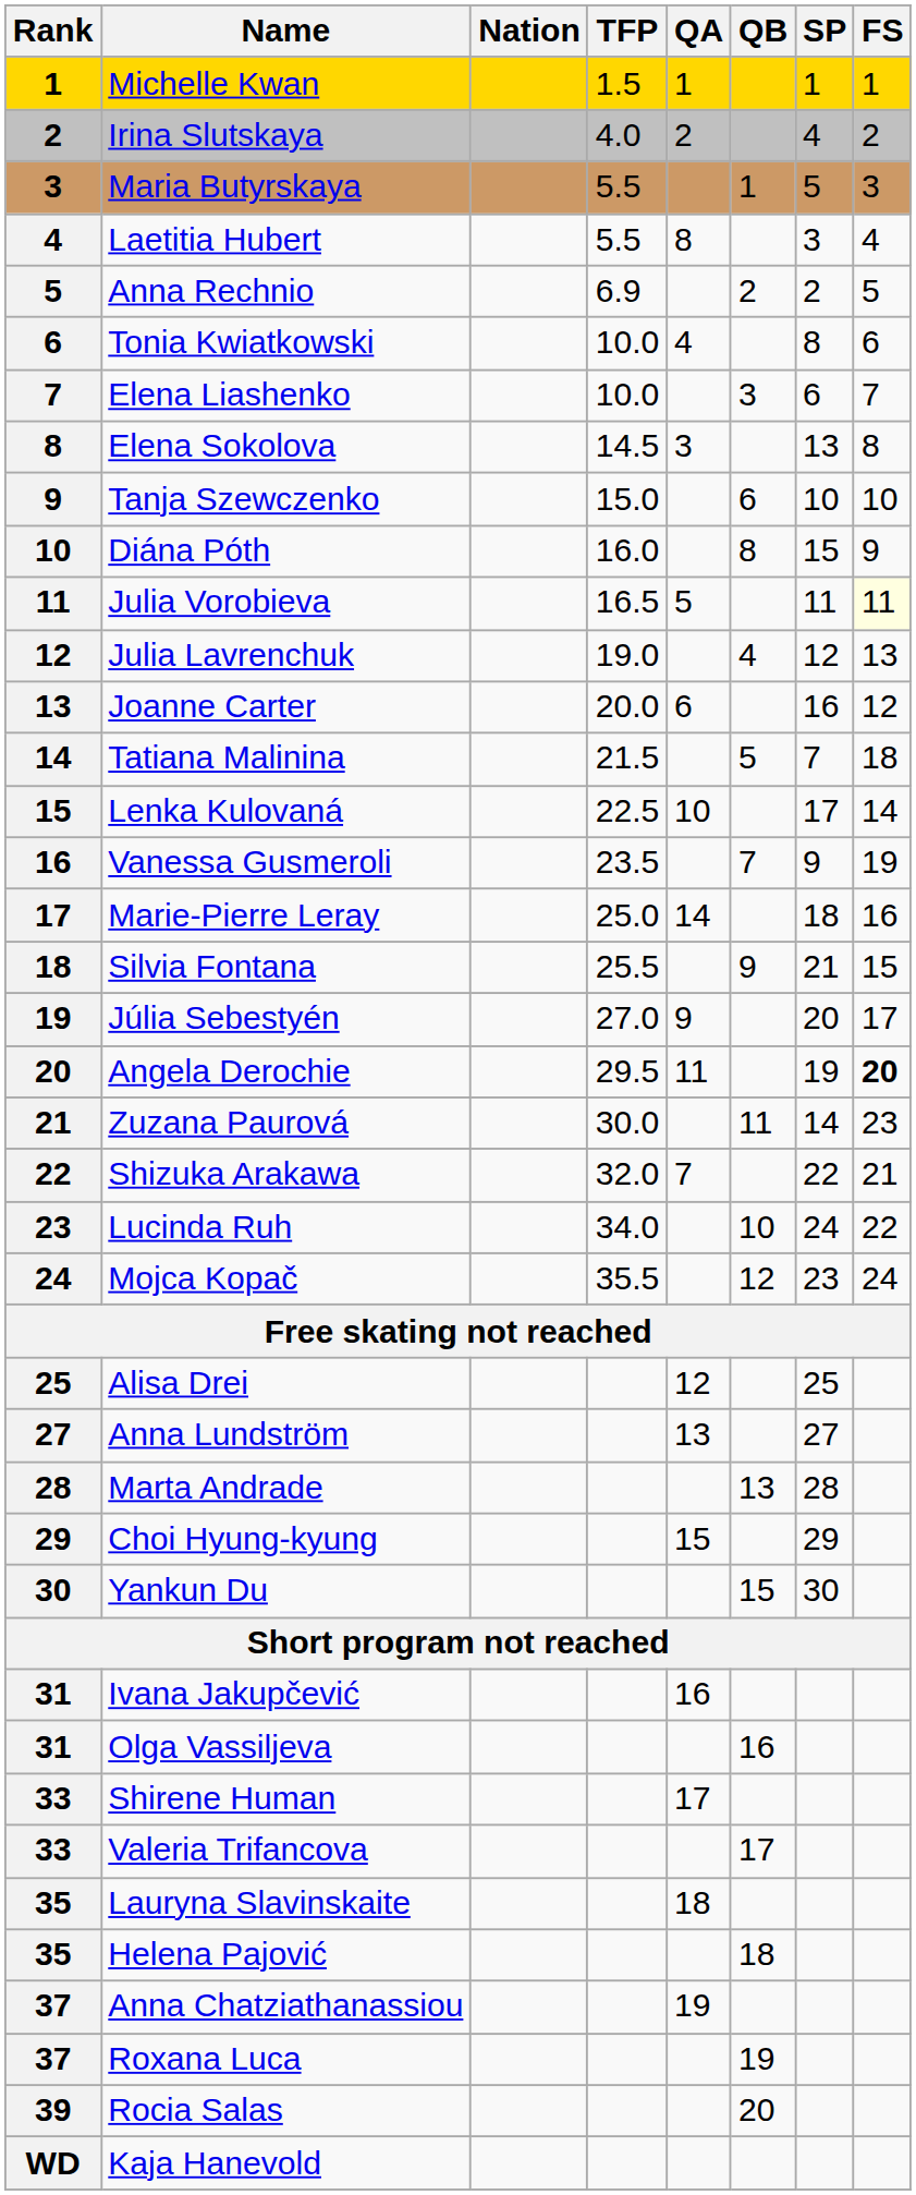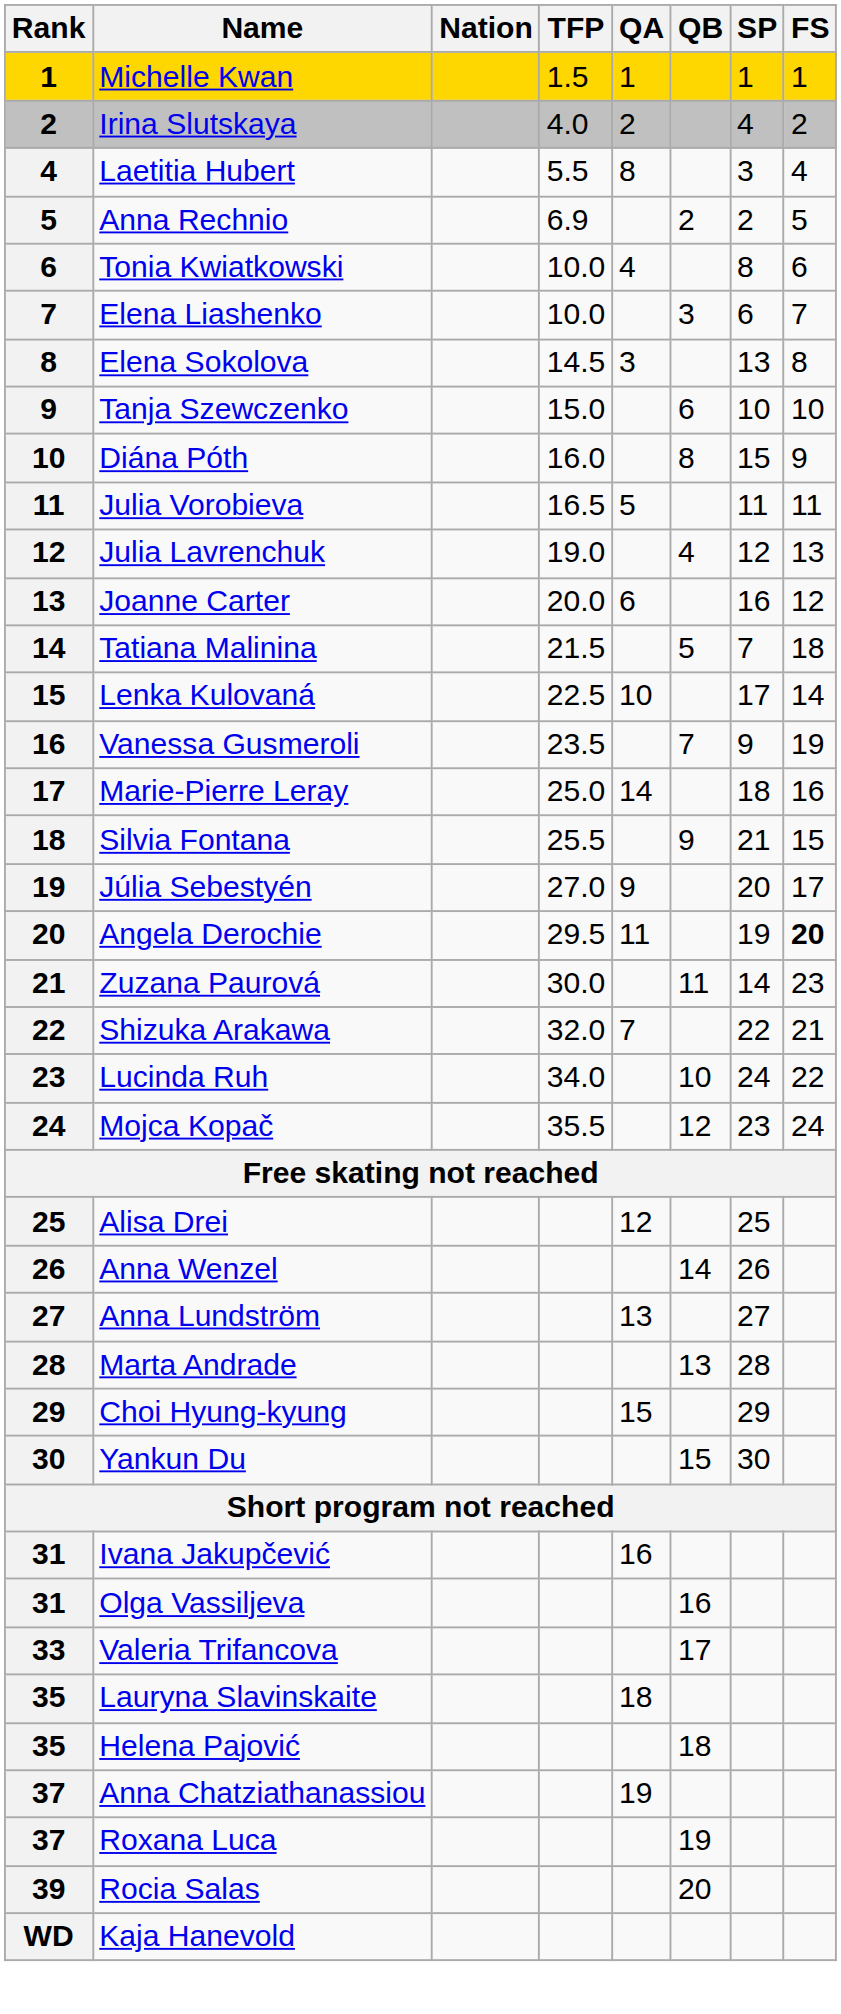- row: 3 | Maria Butyrskaya | 5.5 | 1 | 5 | 3
Julia Vorobieva | FS: lightyellow background -> no background
+ row: 26 | Anna Wenzel | 14 | 26
- row: 33 | Shirene Human | 17
